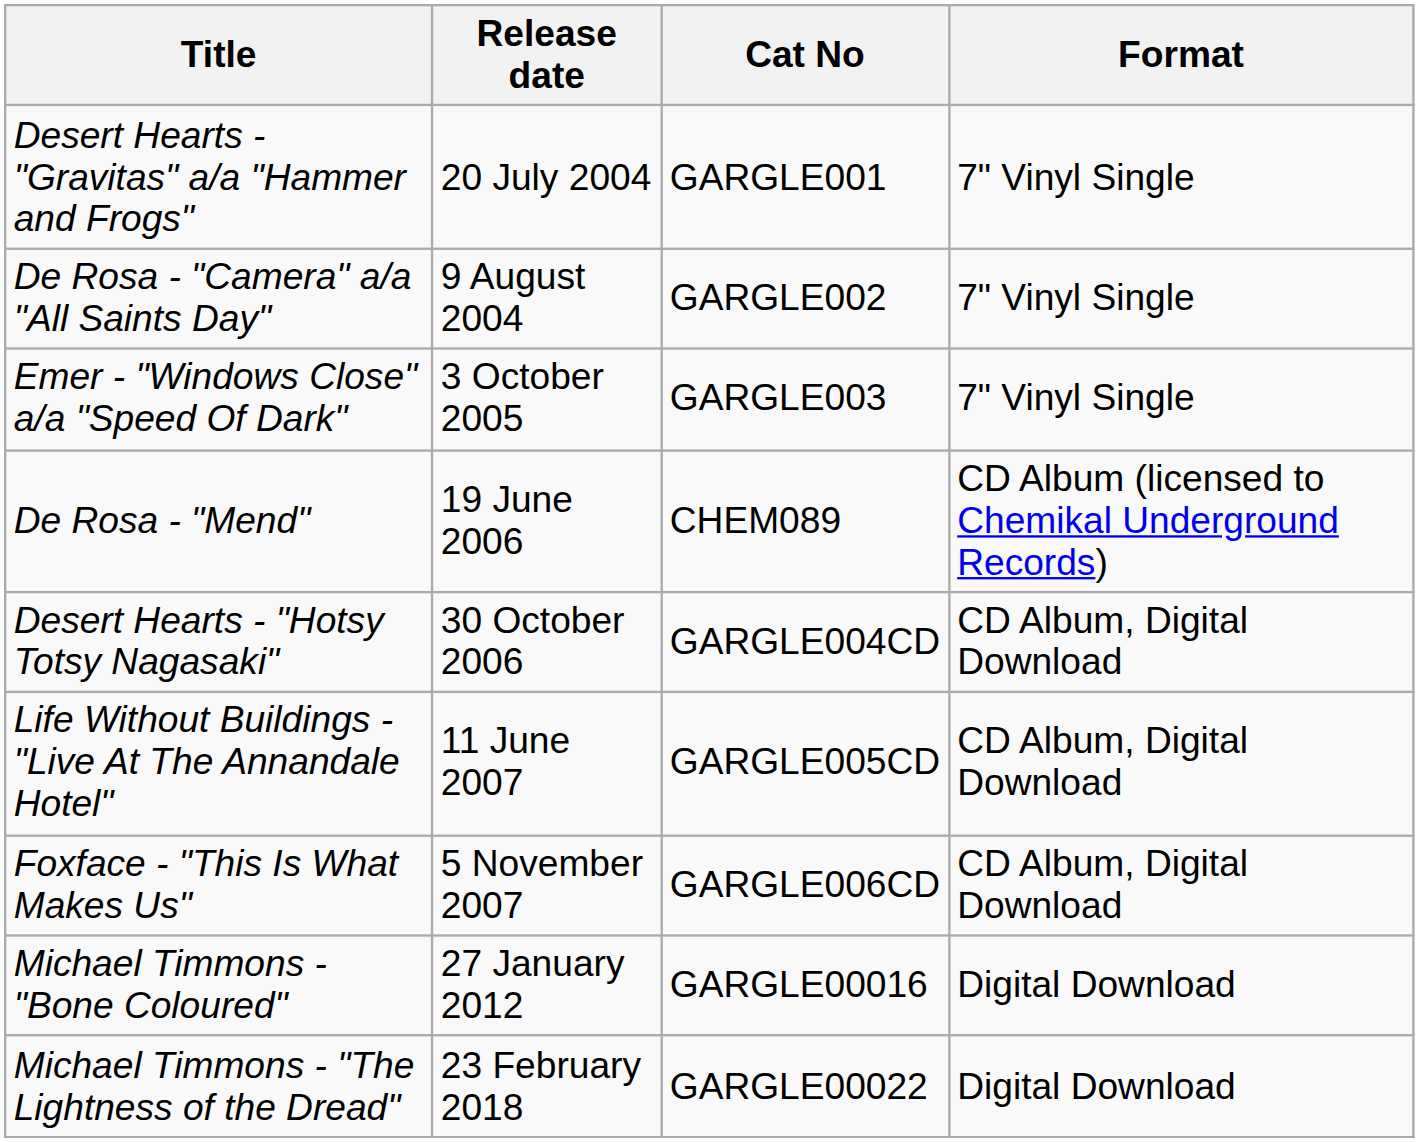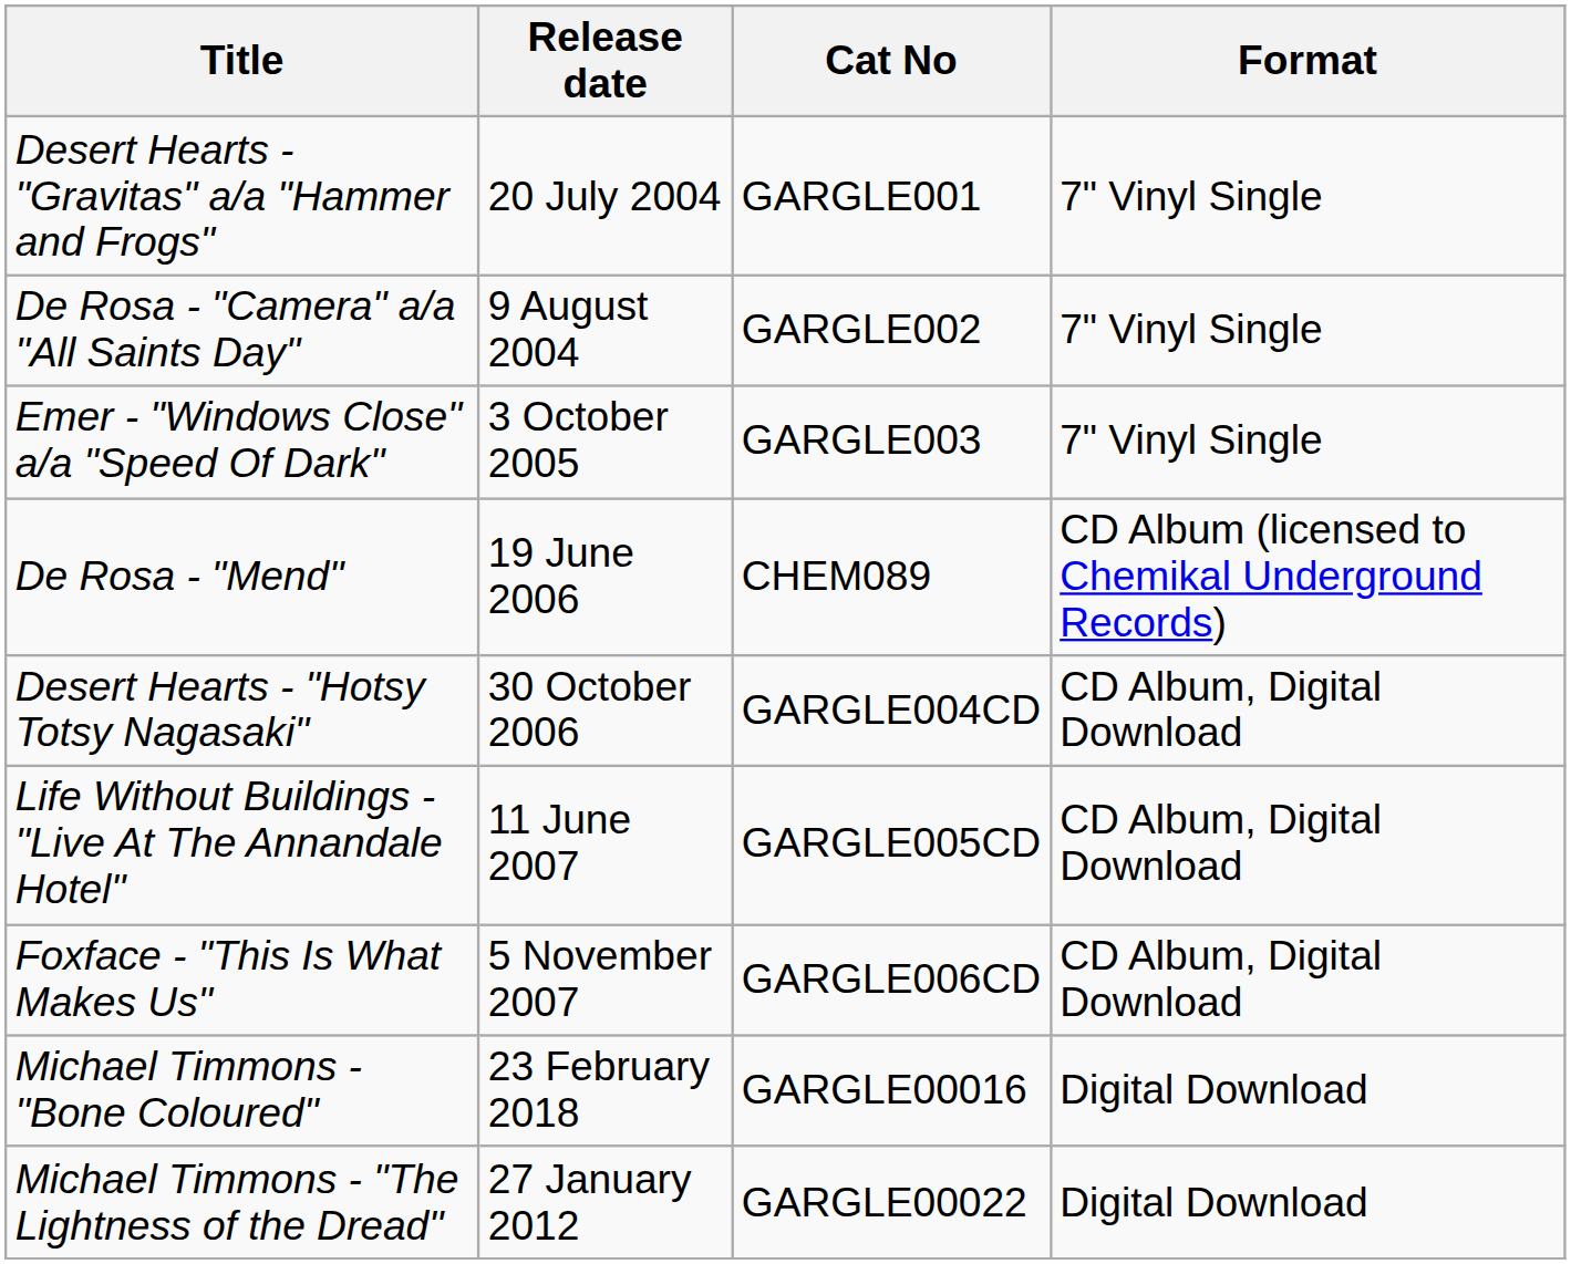Michael Timmons - "Bone Coloured" | Release date: 27 January 2012 -> 23 February 2018
Michael Timmons - "The Lightness of the Dread" | Release date: 23 February 2018 -> 27 January 2012
